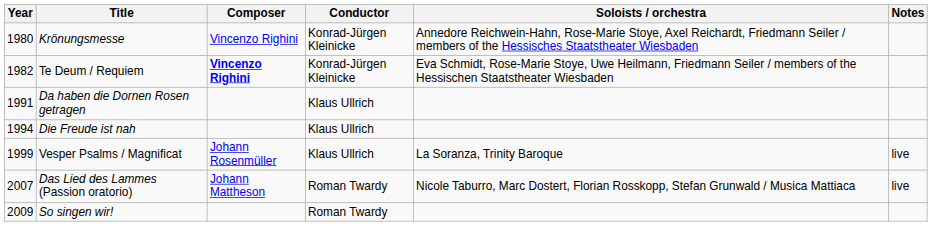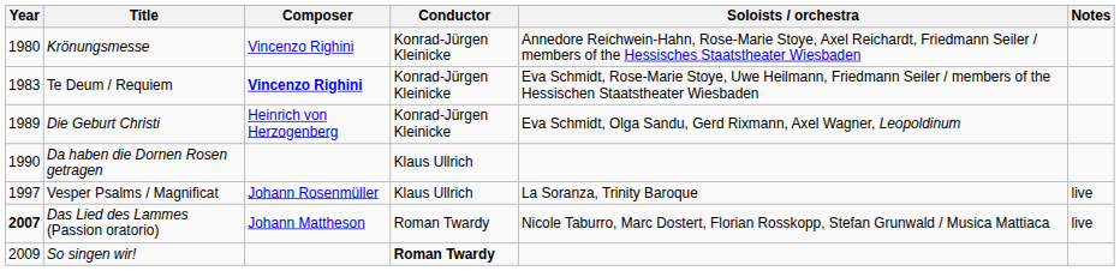Te Deum / Requiem | Year: 1982 -> 1983
+ row: 1989 | Die Geburt Christi | Heinrich von Herzogenberg | Konrad-Jürgen Kleinicke | Eva Schmidt, Olga Sandu, Gerd Rixmann, Axel Wagner, Leopoldinum
Da haben die Dornen Rosen getragen | Year: 1991 -> 1990
- row: 1994 | Die Freude ist nah | Klaus Ullrich
Vesper Psalms / Magnificat | Year: 1999 -> 1997
Das Lied des Lammes (Passion oratorio) | Year: normal -> bold
So singen wir! | Conductor: normal -> bold
